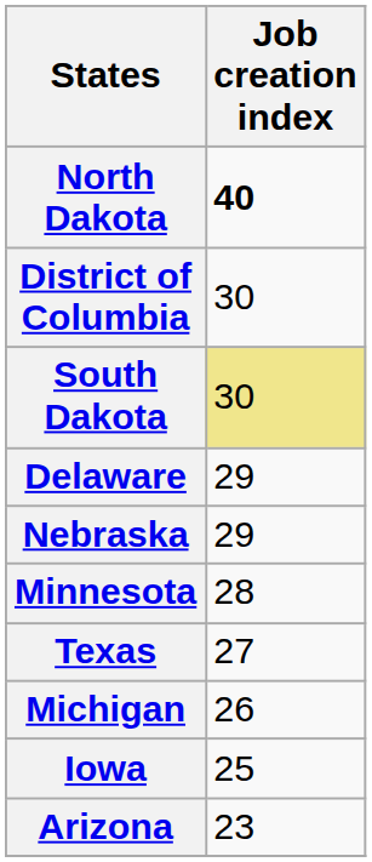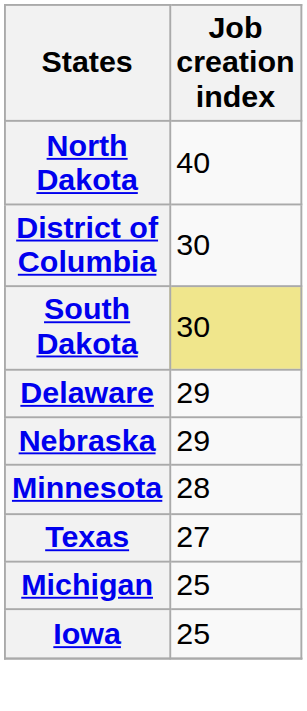North Dakota | Job creation index: bold -> normal
Michigan | Job creation index: 26 -> 25
- row: Arizona | 23
